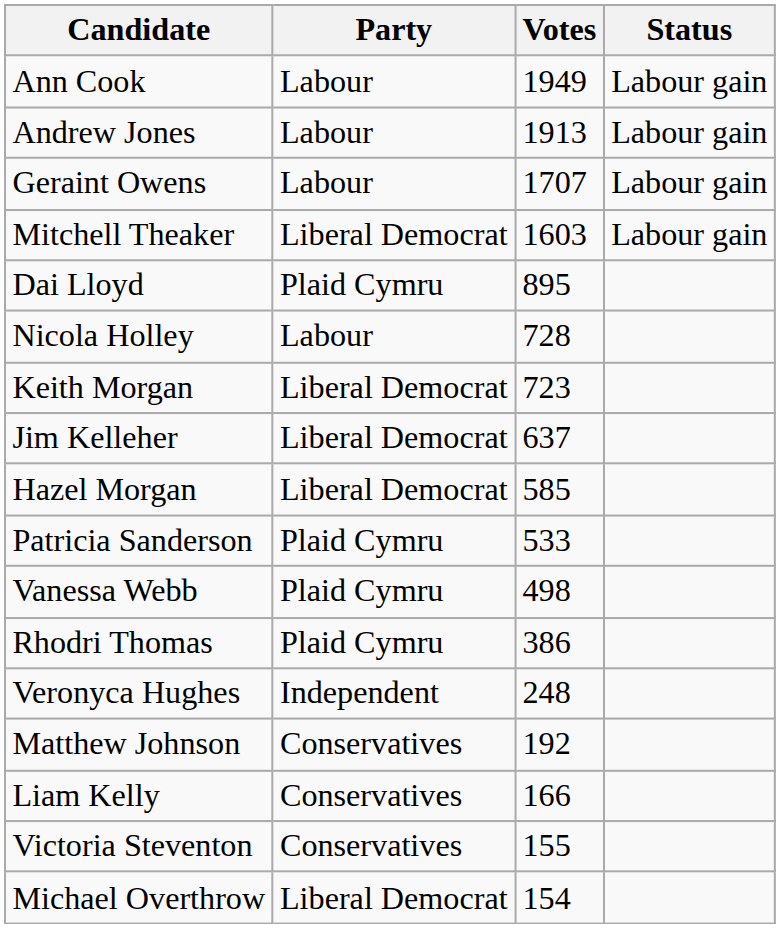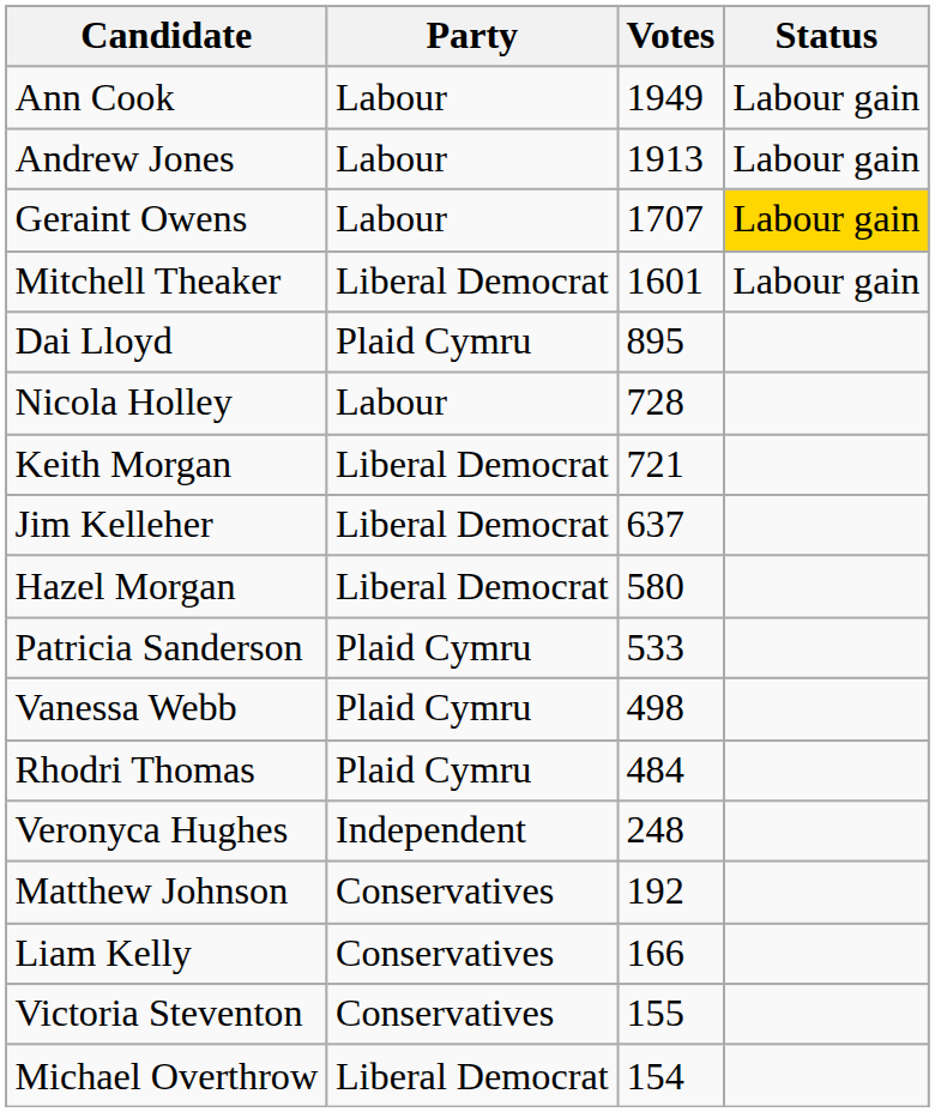Geraint Owens | Status: no background -> gold background
Mitchell Theaker | Votes: 1603 -> 1601
Keith Morgan | Votes: 723 -> 721
Hazel Morgan | Votes: 585 -> 580
Rhodri Thomas | Votes: 386 -> 484
